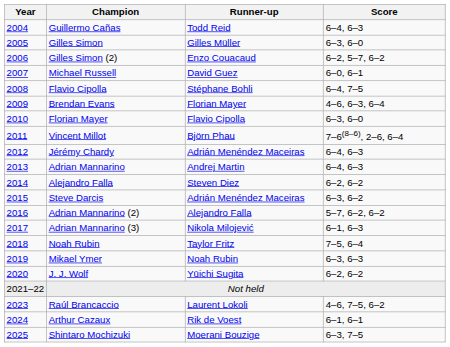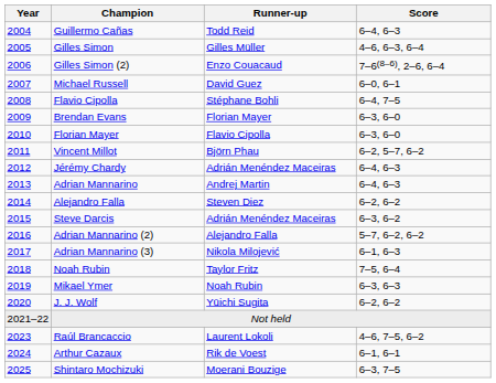Gilles Simon | Score: 6–3, 6–0 -> 4–6, 6–3, 6–4
Gilles Simon (2) | Score: 6–2, 5–7, 6–2 -> 7–6(8–6), 2–6, 6–4
Brendan Evans | Score: 4–6, 6–3, 6–4 -> 6–3, 6–0
Vincent Millot | Score: 7–6(8–6), 2–6, 6–4 -> 6–2, 5–7, 6–2
